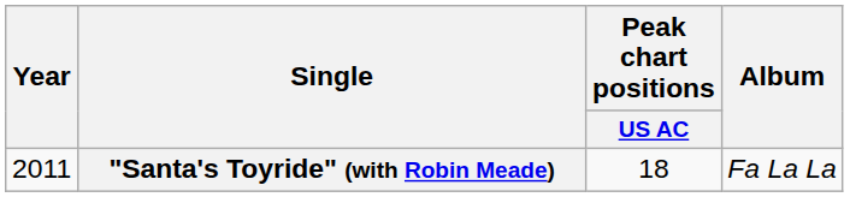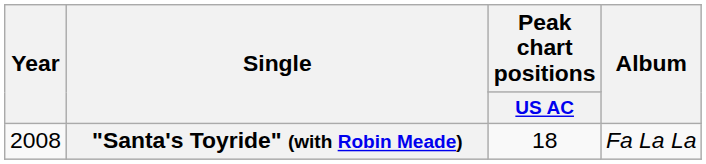"Santa's Toyride" (with Robin Meade) | Year: 2011 -> 2008
